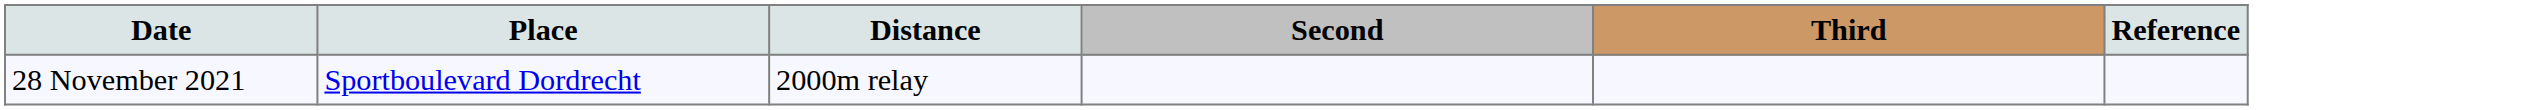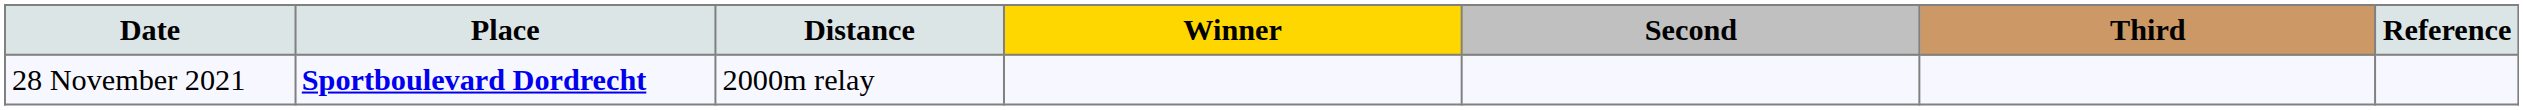+ column: Winner
28 November 2021 | Place: normal -> bold
